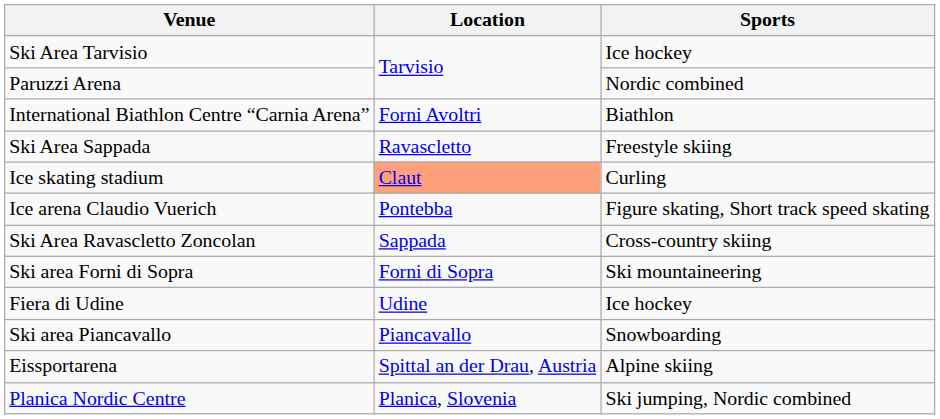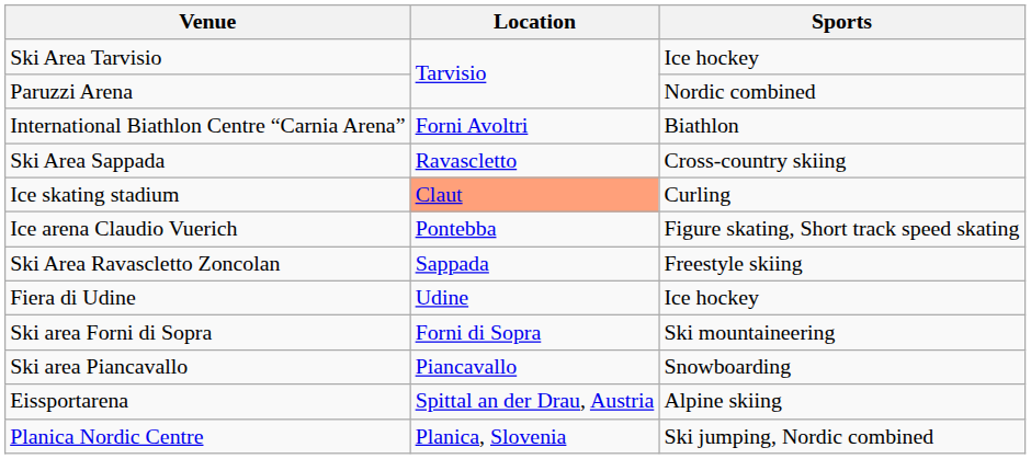Ski Area Sappada | Sports: Freestyle skiing -> Cross-country skiing
Ski Area Ravascletto Zoncolan | Sports: Cross-country skiing -> Freestyle skiing
rows swapped: Fiera di Udine <-> Ski area Forni di Sopra
